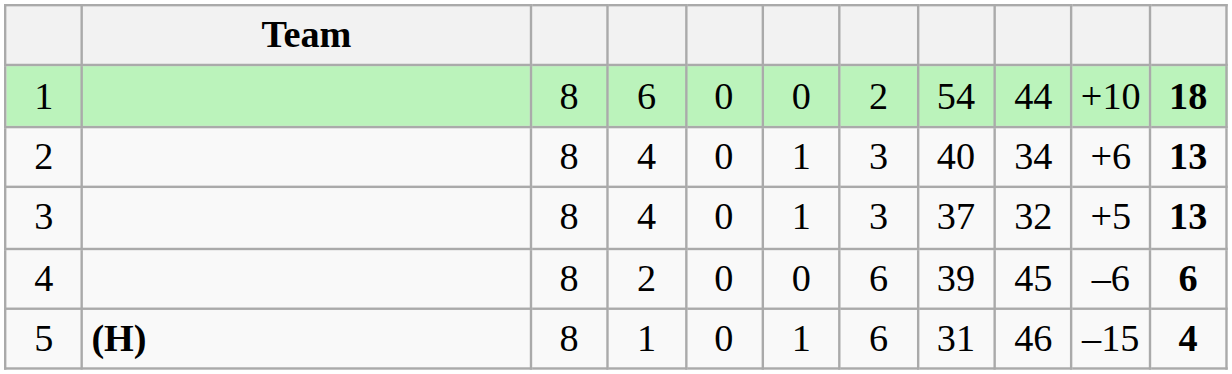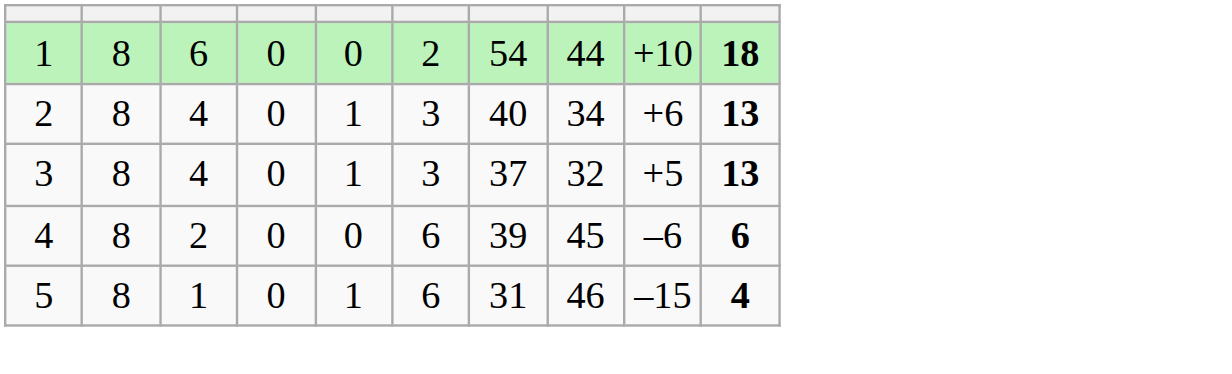- column: Team | (H)
